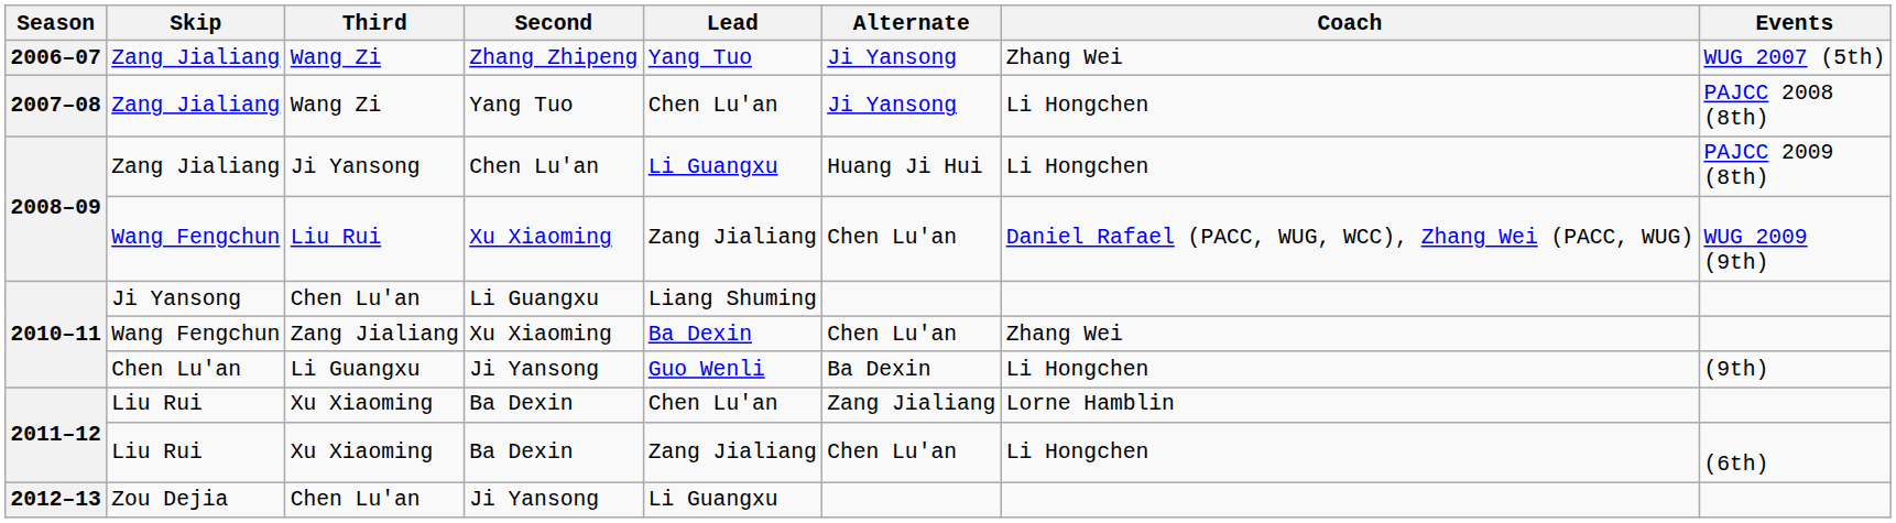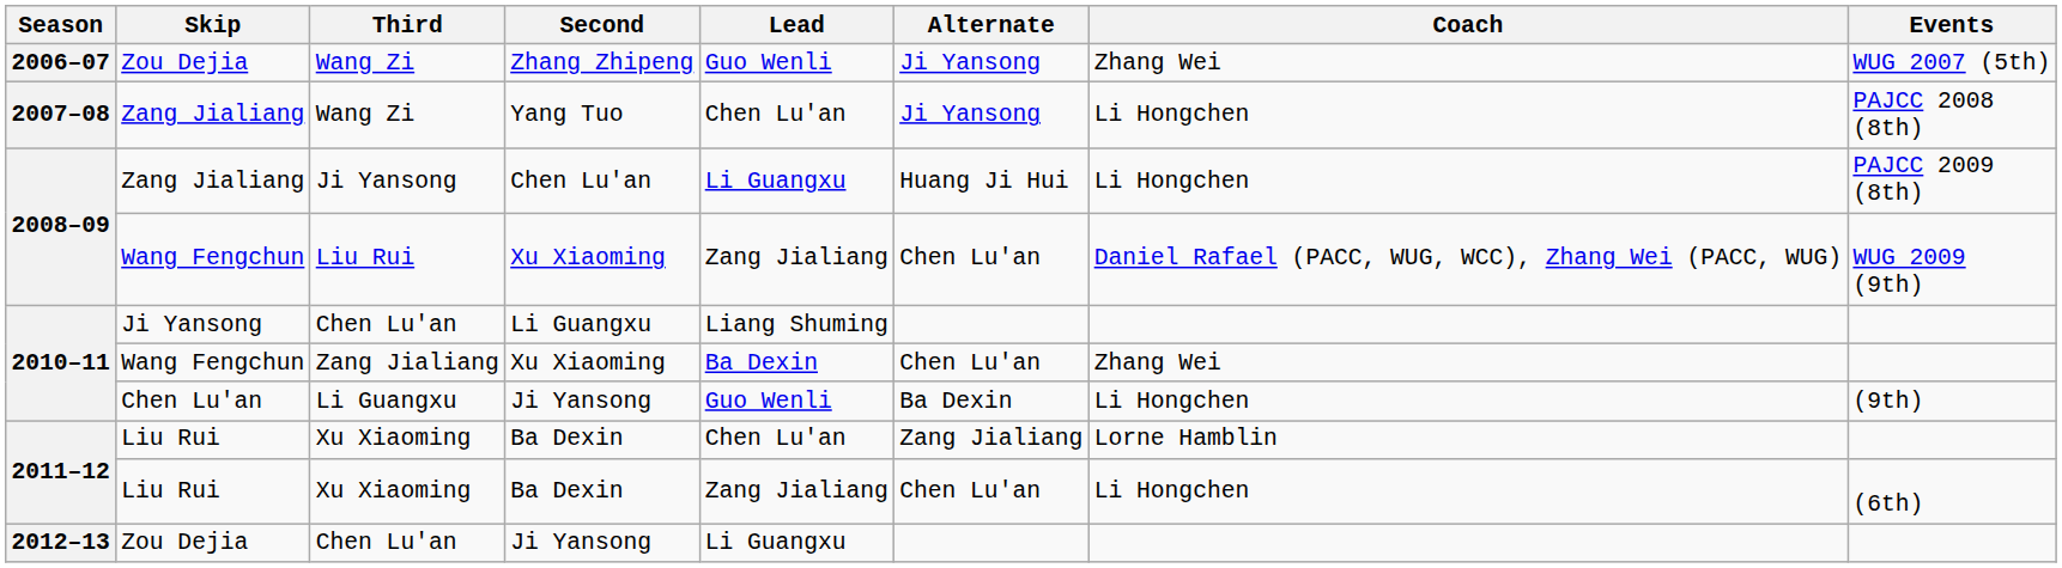Wang Zi / Zhang Zhipeng | Skip: Zang Jialiang -> Zou Dejia
Wang Zi / Zhang Zhipeng | Lead: Yang Tuo -> Guo Wenli
